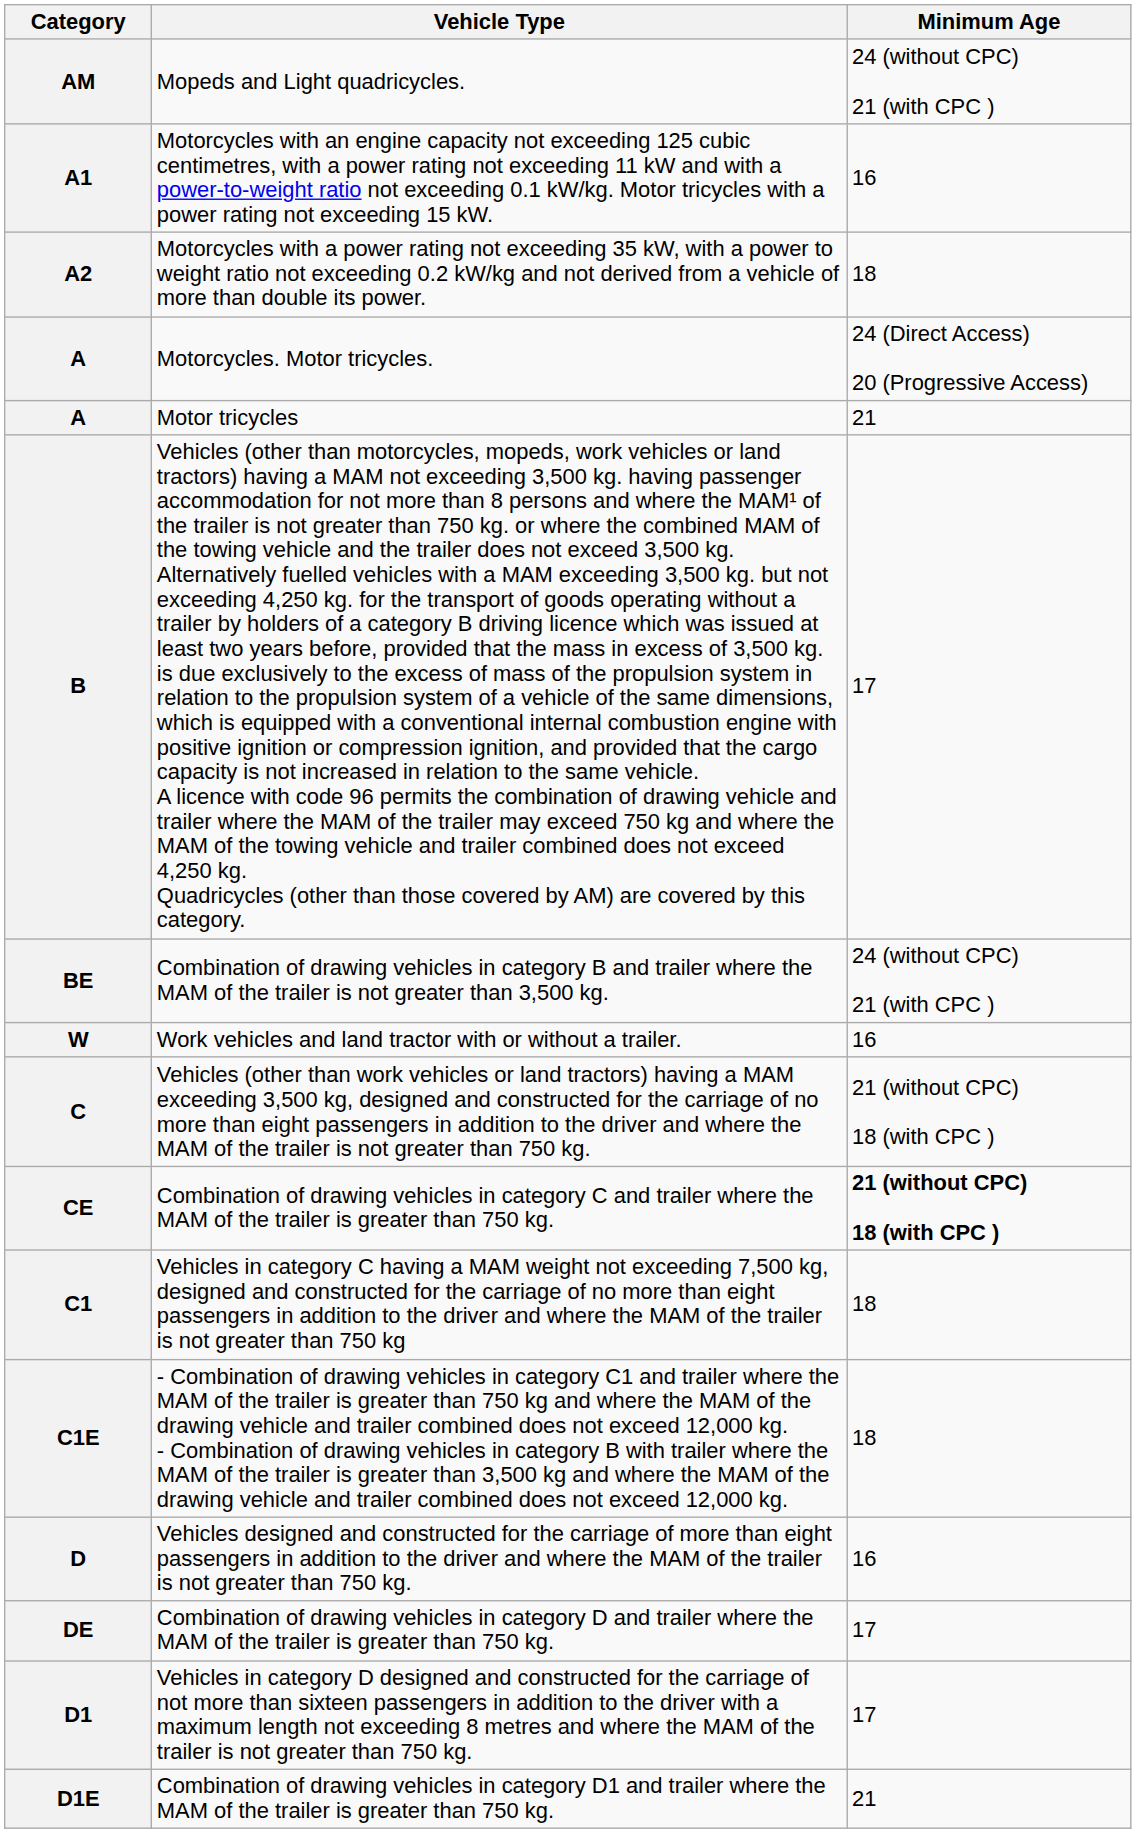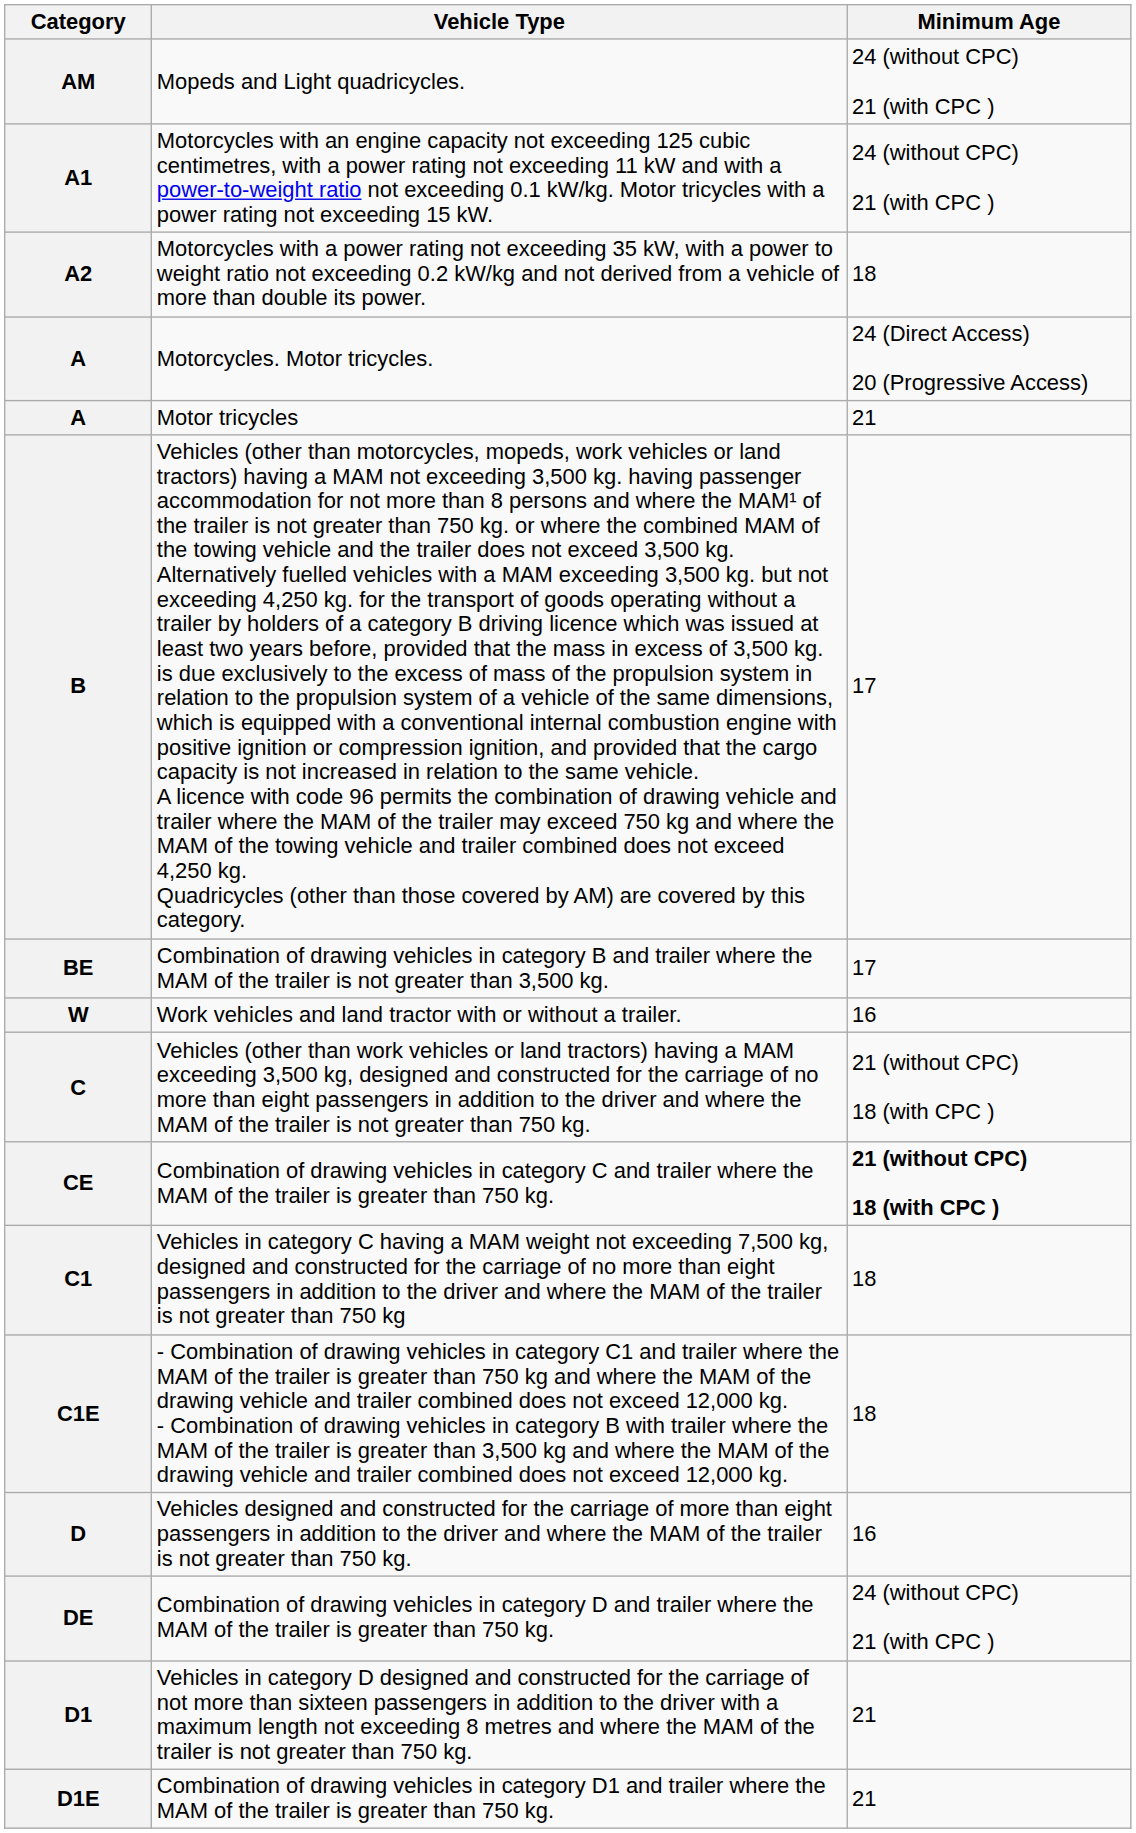A1 | Minimum Age: 16 -> 24 (without CPC) 21 (with CPC )
BE | Minimum Age: 24 (without CPC) 21 (with CPC ) -> 17
DE | Minimum Age: 17 -> 24 (without CPC) 21 (with CPC )
D1 | Minimum Age: 17 -> 21
